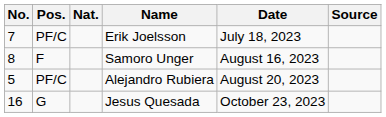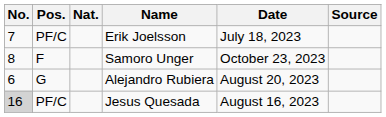Samoro Unger | Date: August 16, 2023 -> October 23, 2023
Alejandro Rubiera | No.: 5 -> 6
Alejandro Rubiera | Pos.: PF/C -> G
Jesus Quesada | No.: no background -> lightgrey background
Jesus Quesada | Pos.: G -> PF/C
Jesus Quesada | Date: October 23, 2023 -> August 16, 2023
